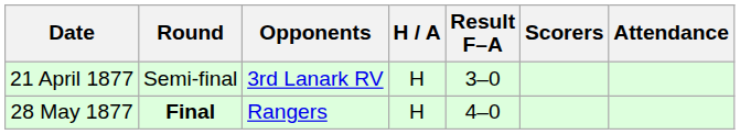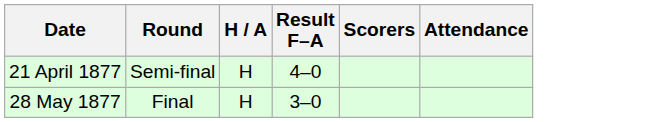- column: Opponents | 3rd Lanark RV | Rangers
21 April 1877 | Result F–A: 3–0 -> 4–0
28 May 1877 | Round: bold -> normal
28 May 1877 | Result F–A: 4–0 -> 3–0
